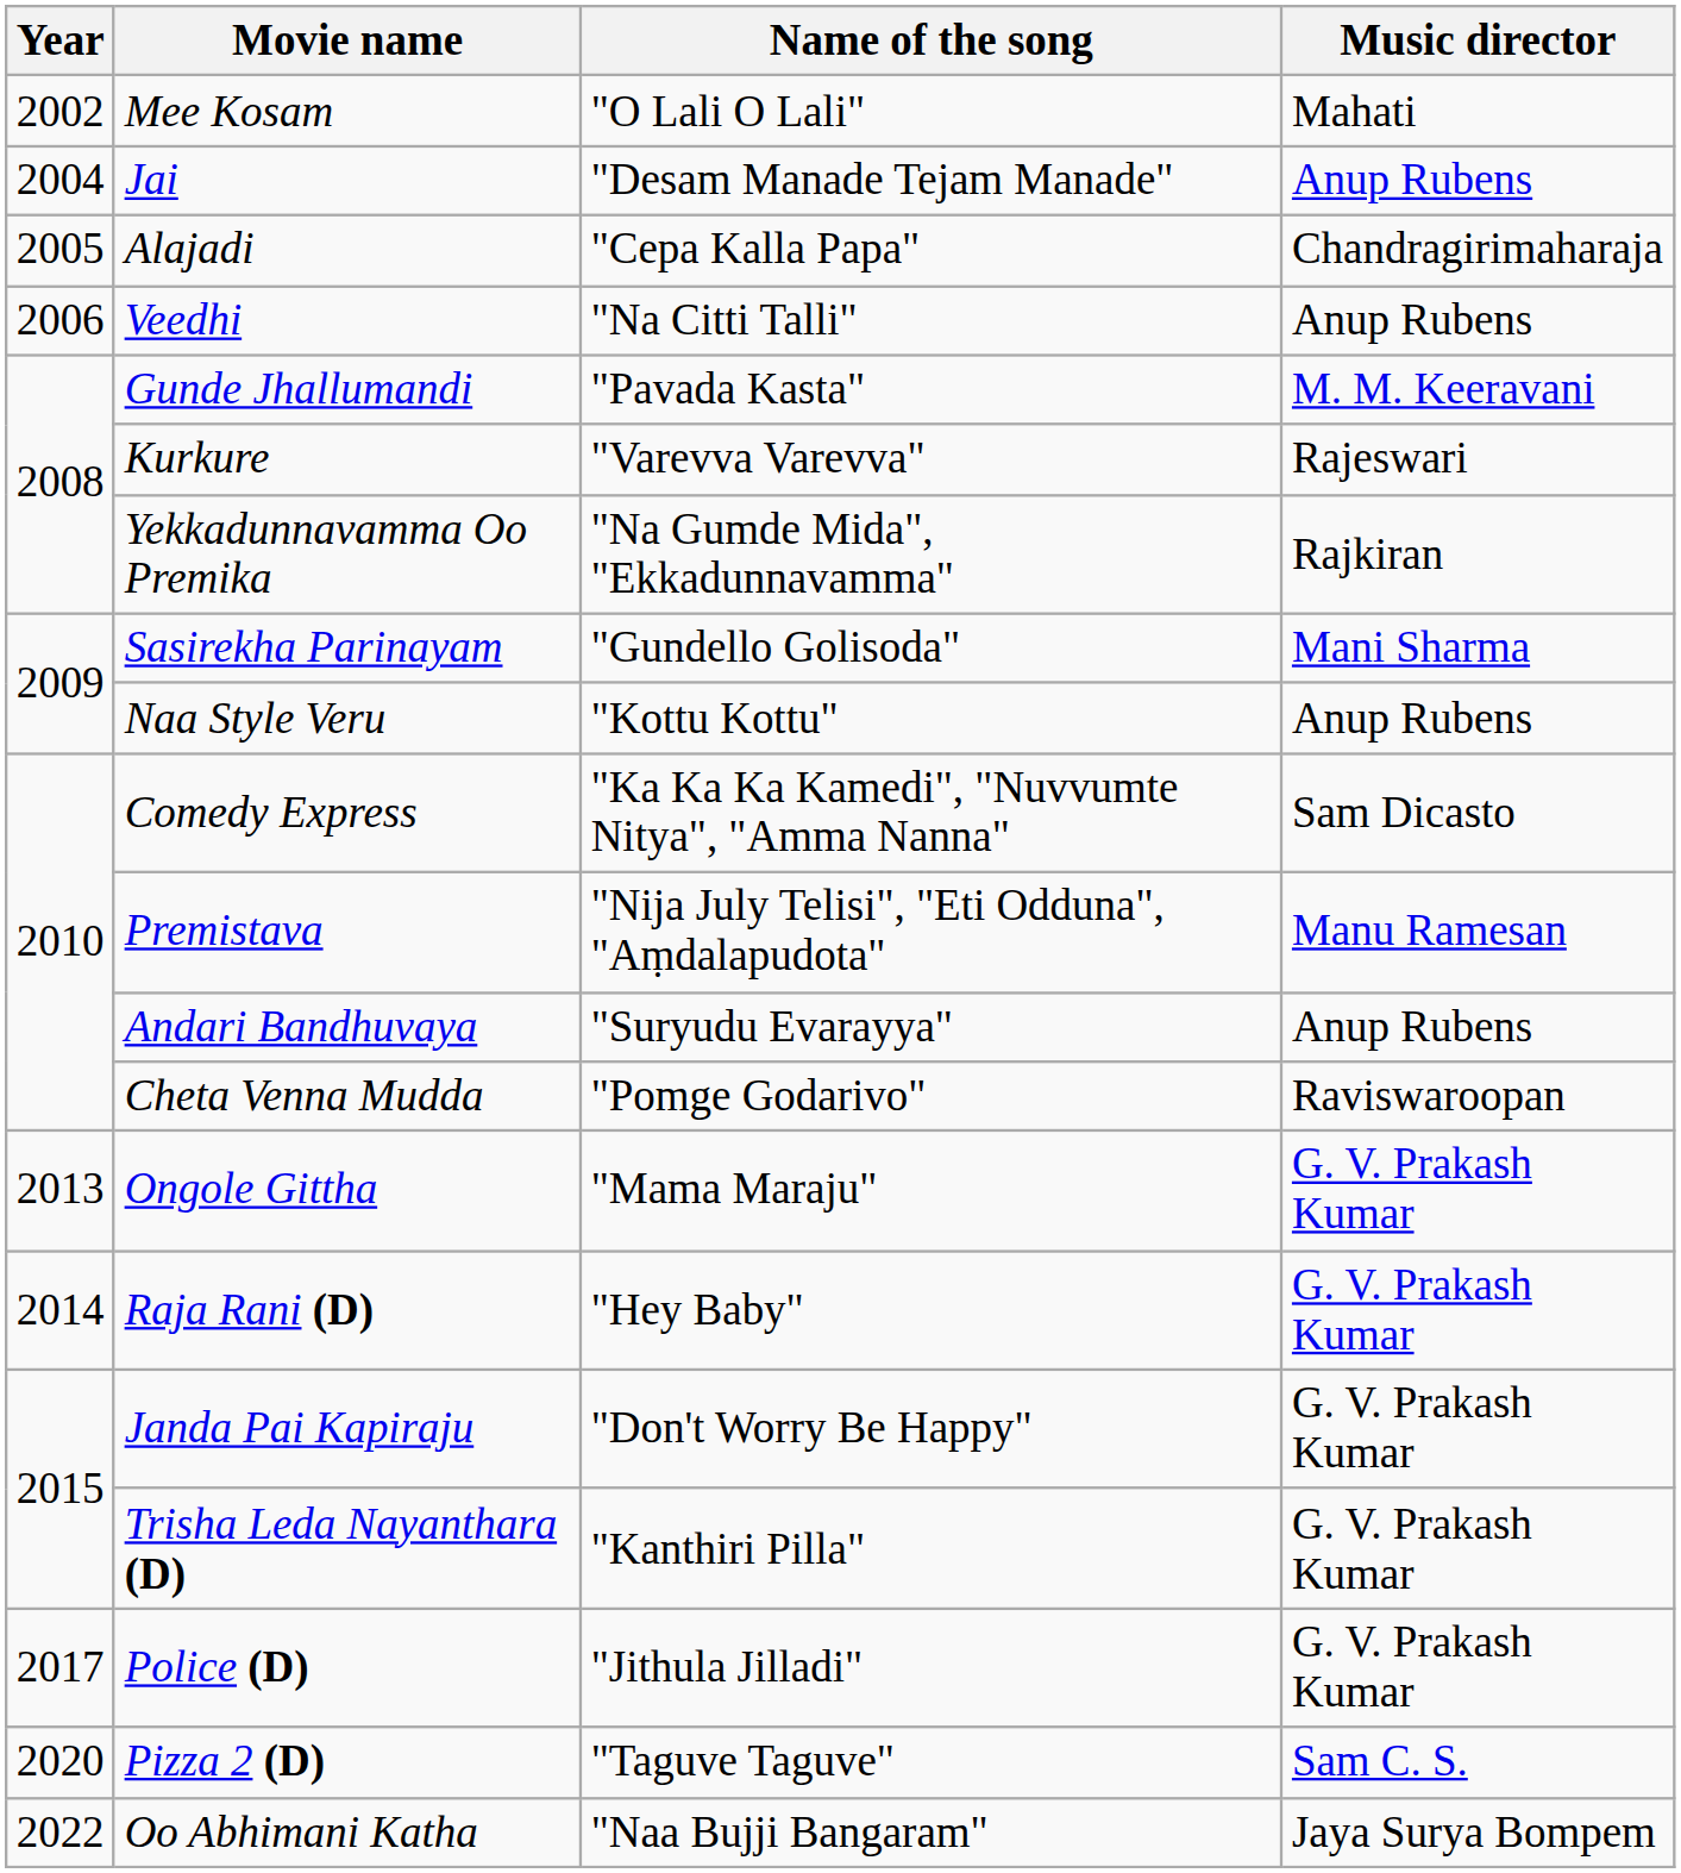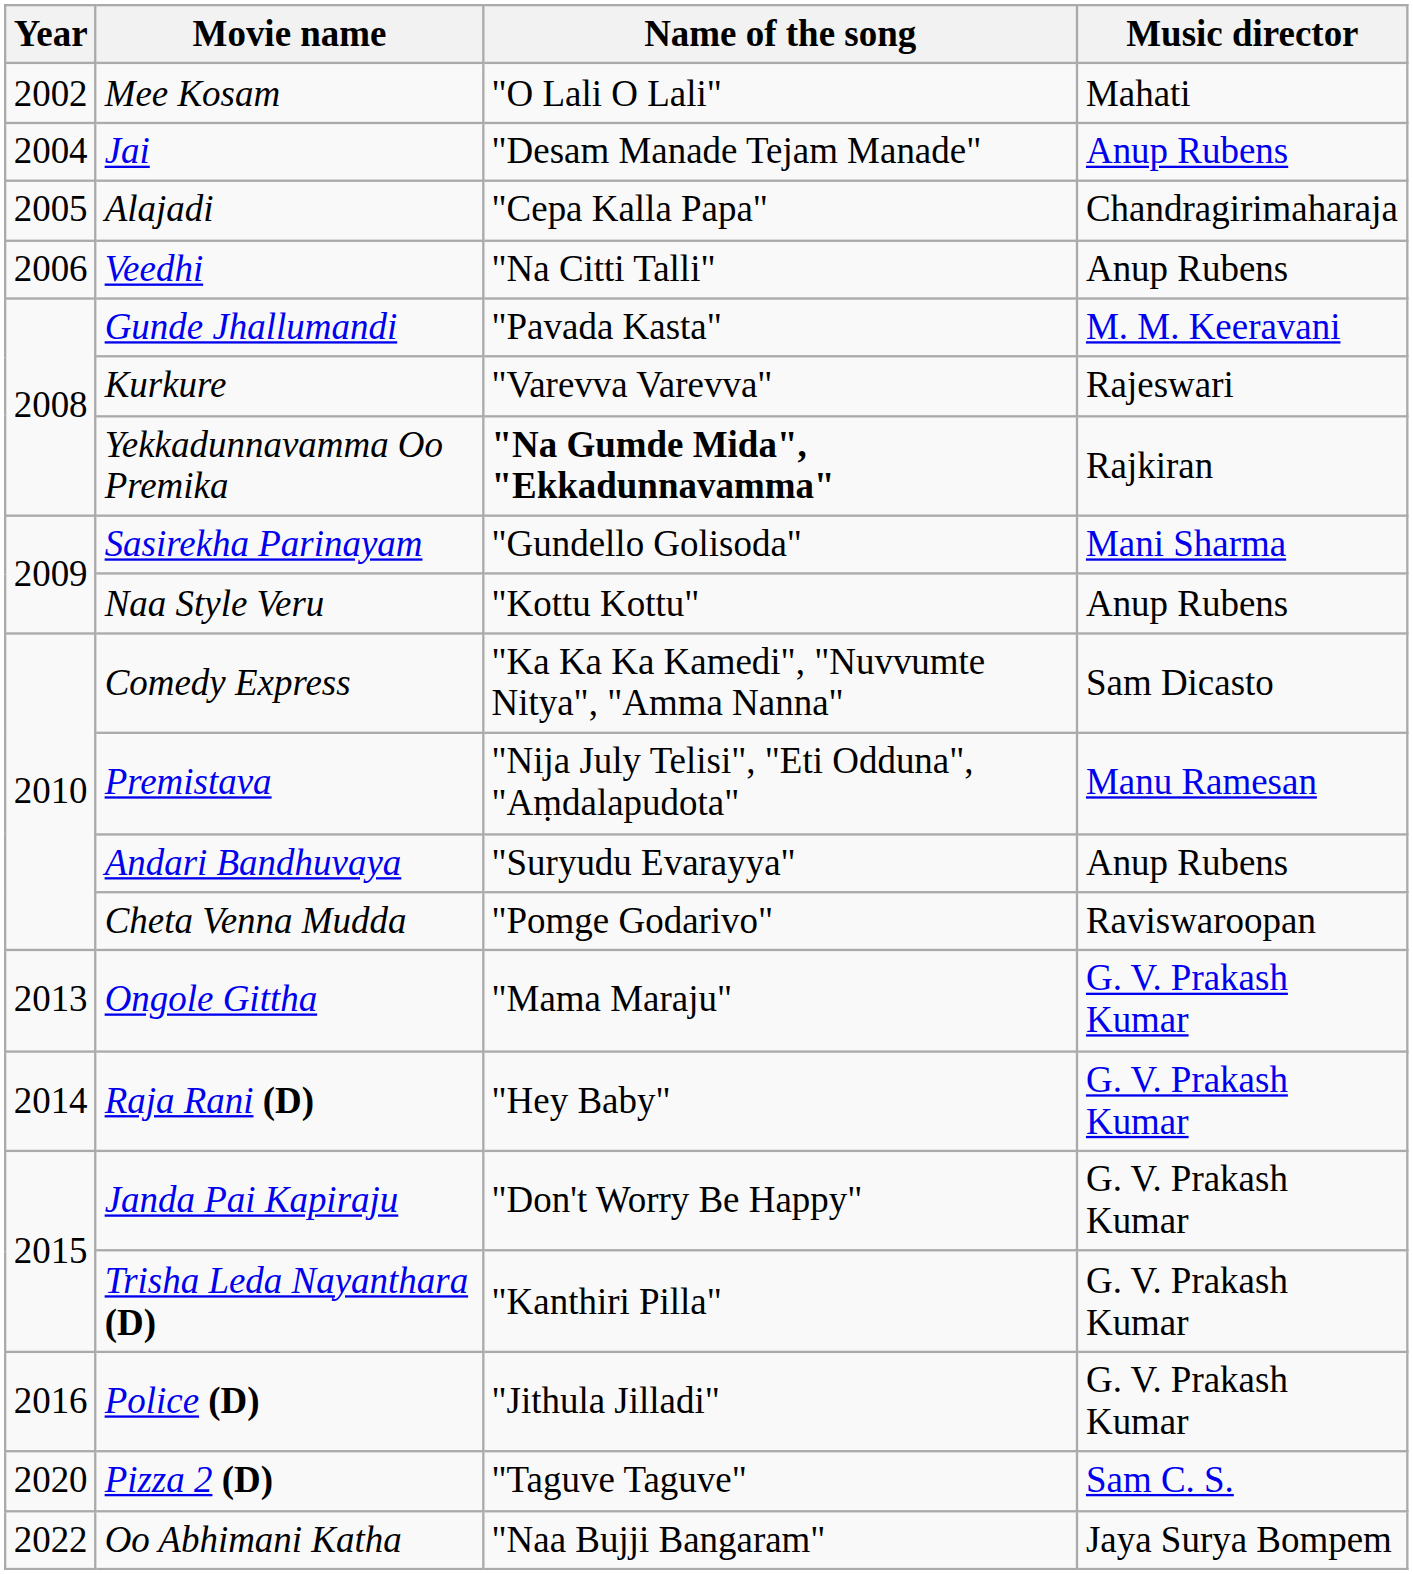Yekkadunnavamma Oo Premika | Name of the song: normal -> bold
Police (D) | Year: 2017 -> 2016
